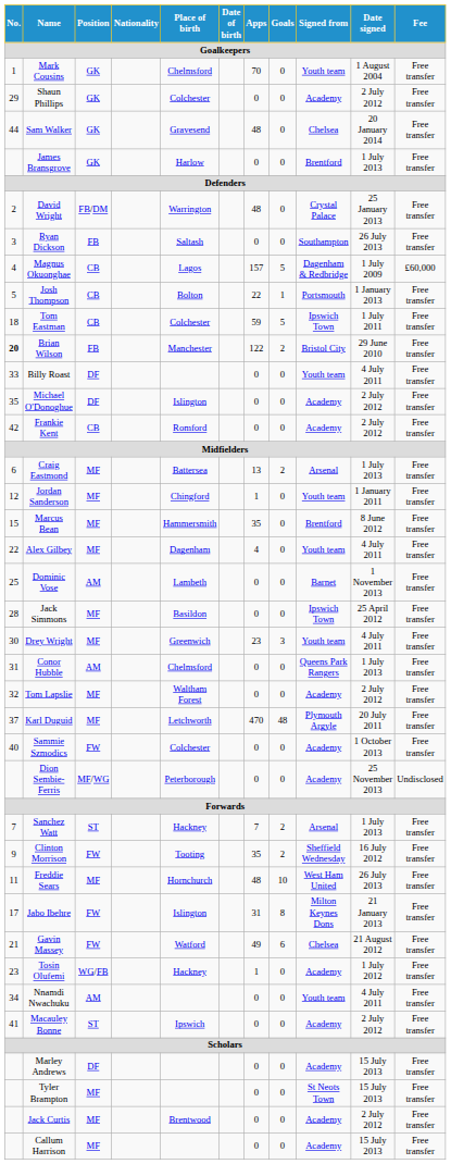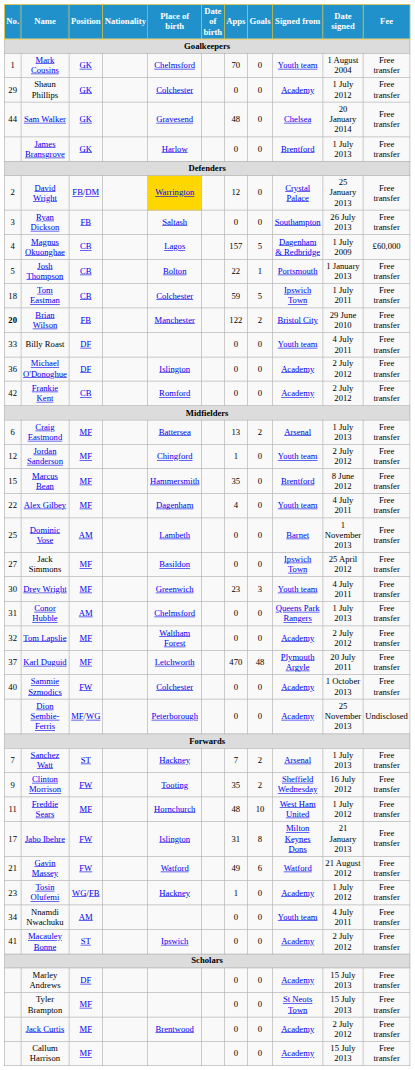Shaun Phillips | Date signed: 2 July 2012 -> 1 July 2012
David Wright | Place of birth: no background -> gold background
David Wright | Apps: 48 -> 12
Michael O'Donoghue | No.: 35 -> 36
Jordan Sanderson | Date signed: 1 January 2011 -> 2 July 2012
Jack Simmons | No.: 28 -> 27
Freddie Sears | Date signed: 26 July 2013 -> 1 July 2012
Gavin Massey | Signed from: Chelsea -> Watford
